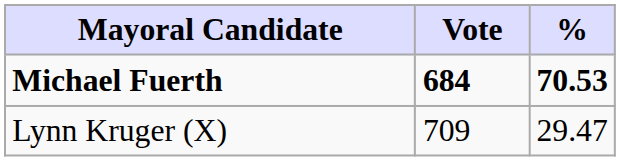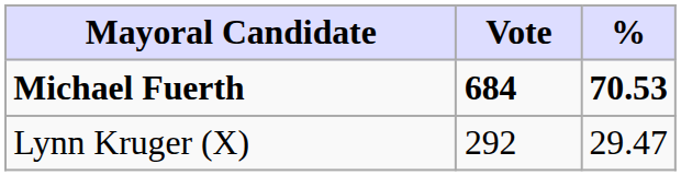Lynn Kruger (X) | Vote: 709 -> 292
